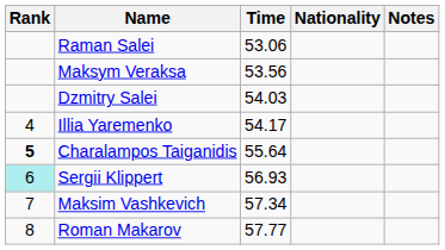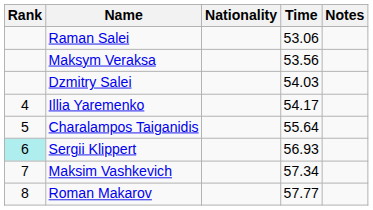columns swapped: Nationality <-> Time
Charalampos Taiganidis | Rank: bold -> normal
